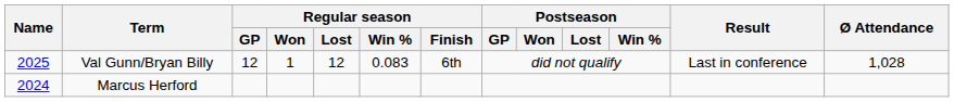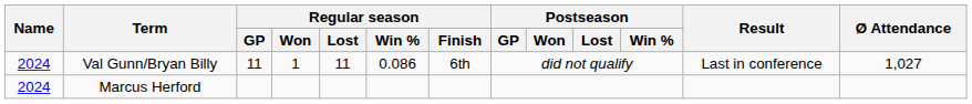Val Gunn/Bryan Billy | Name: 2025 -> 2024
Val Gunn/Bryan Billy | Regular season / GP: 12 -> 11
Val Gunn/Bryan Billy | Regular season / Lost: 12 -> 11
Val Gunn/Bryan Billy | Regular season / Win %: 0.083 -> 0.086
Val Gunn/Bryan Billy | Ø Attendance: 1,028 -> 1,027
